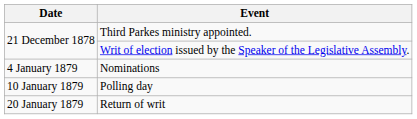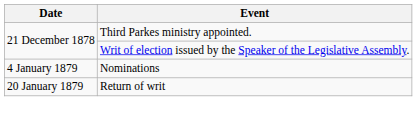- row: 10 January 1879 | Polling day
